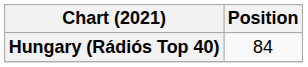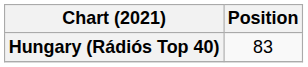Hungary (Rádiós Top 40) | Position: 84 -> 83
